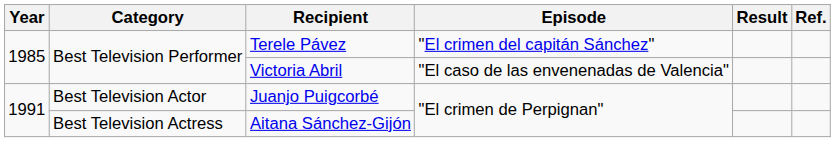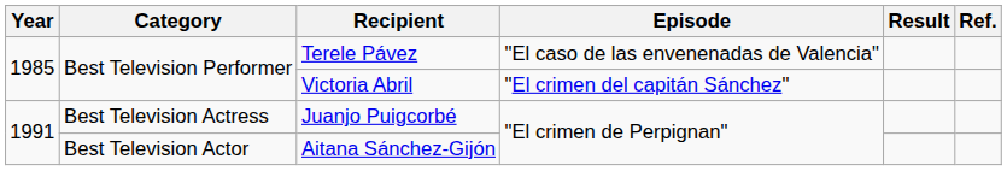Terele Pávez | Episode: "El crimen del capitán Sánchez" -> "El caso de las envenenadas de Valencia"
Victoria Abril | Episode: "El caso de las envenenadas de Valencia" -> "El crimen del capitán Sánchez"
Juanjo Puigcorbé | Category: Best Television Actor -> Best Television Actress
Aitana Sánchez-Gijón | Category: Best Television Actress -> Best Television Actor
